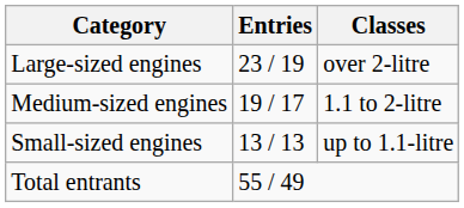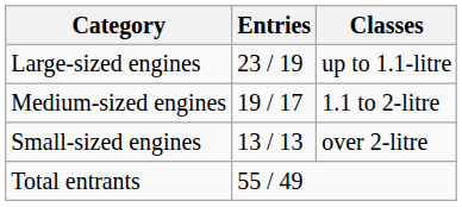Large-sized engines | Classes: over 2-litre -> up to 1.1-litre
Small-sized engines | Classes: up to 1.1-litre -> over 2-litre
